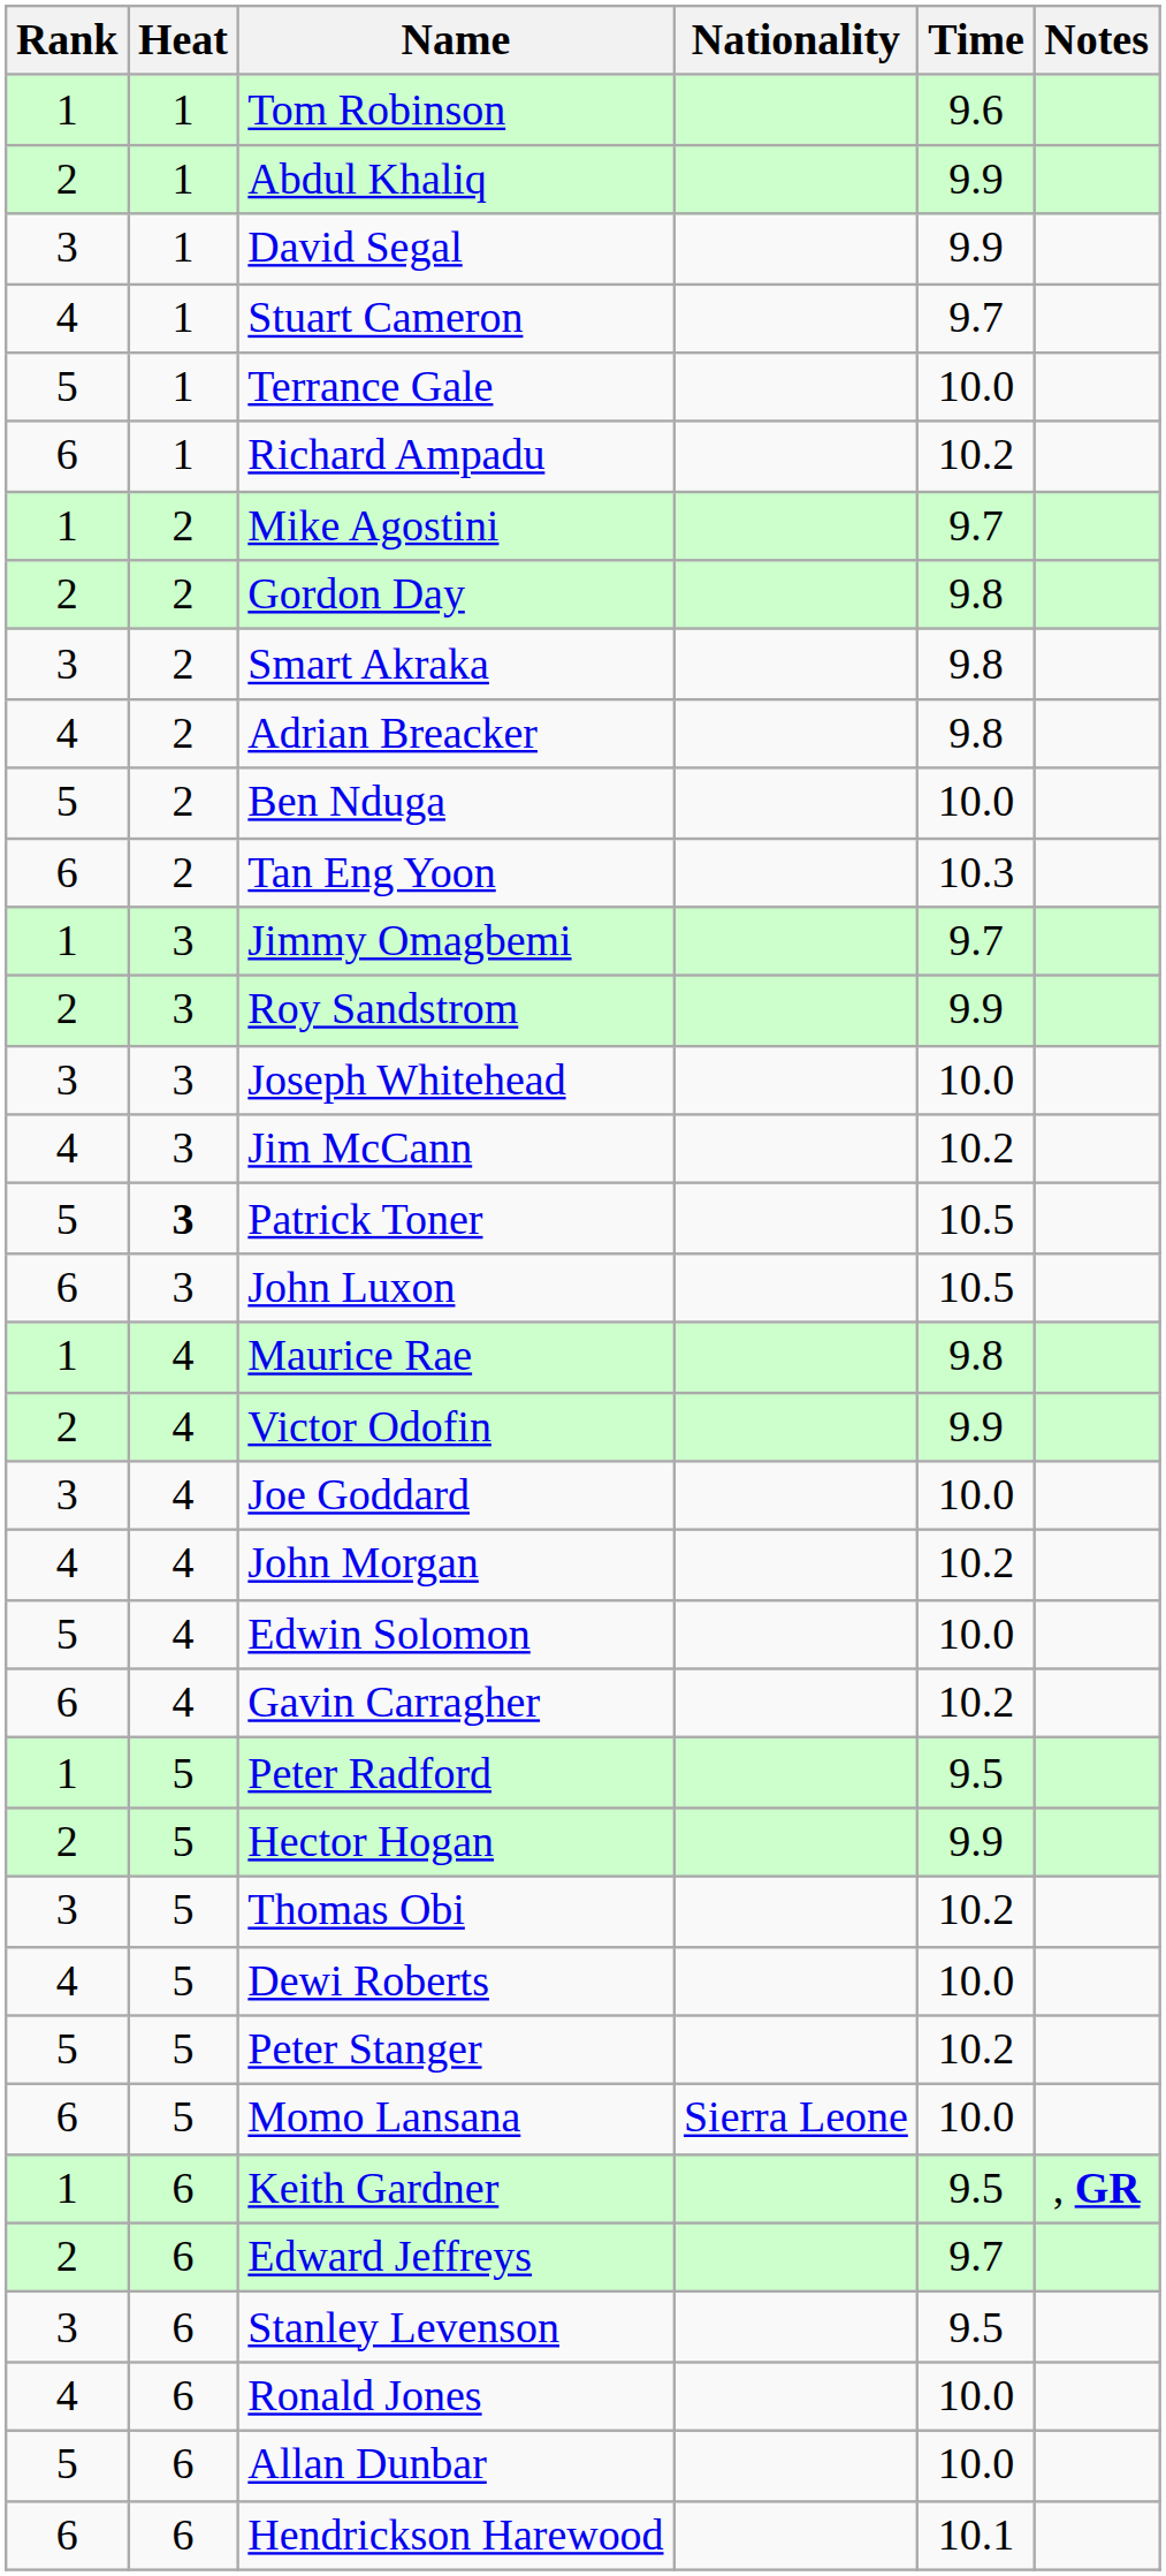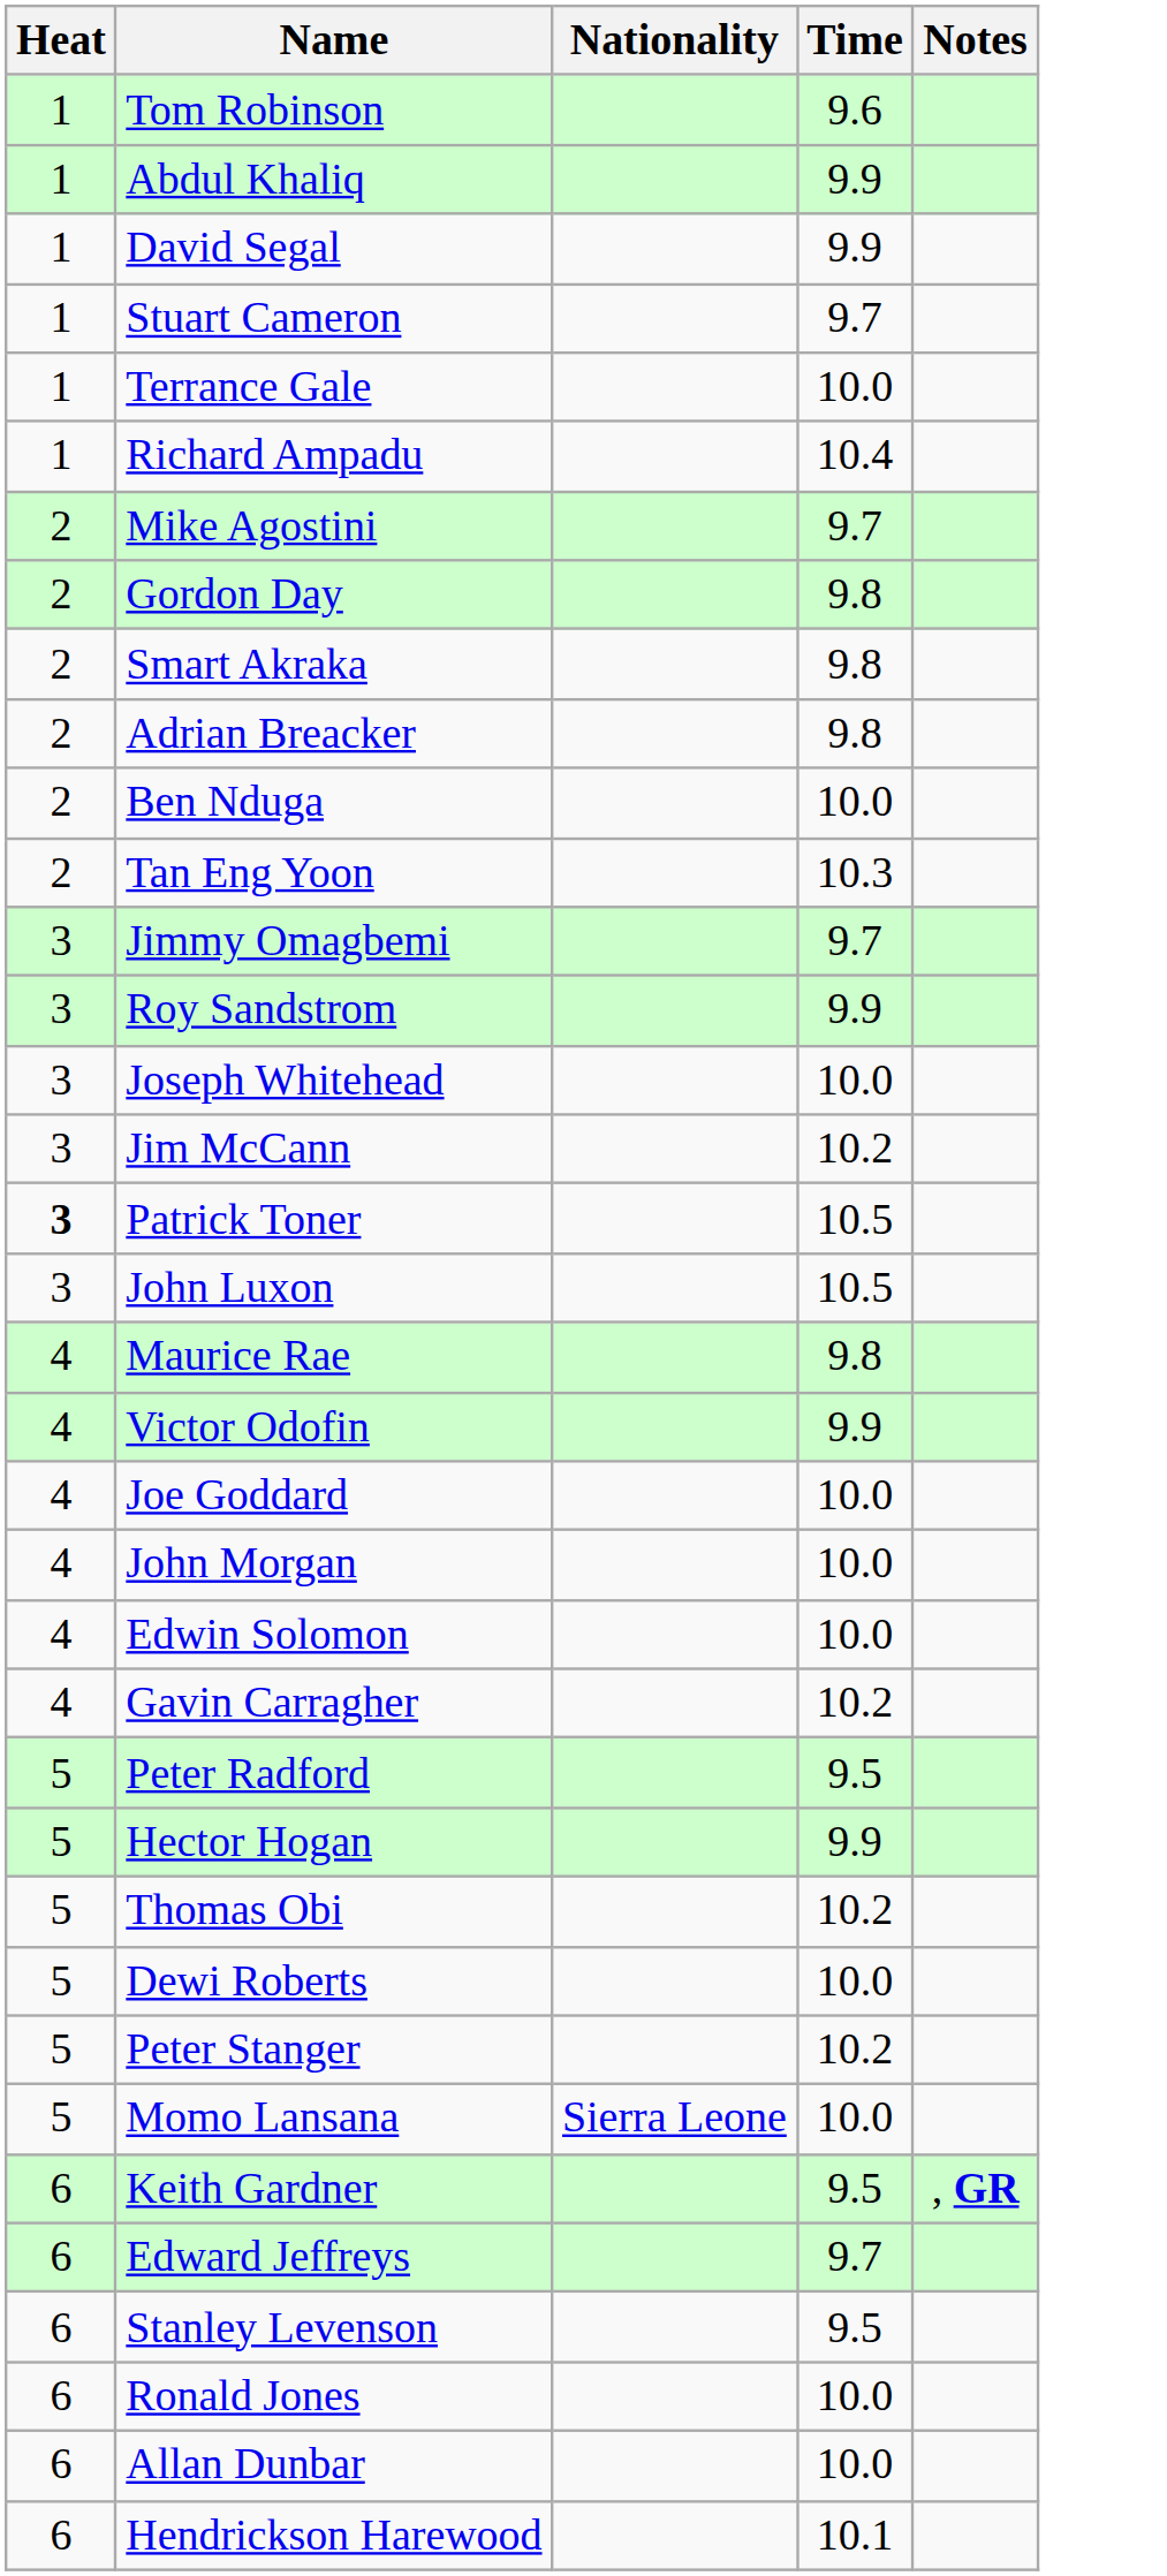- column: Rank | 1 | 2 | 3 | 4 | 5 | 6 | 1 | 2 | 3 | 4 | 5 | 6 | 1 | 2 | 3 | 4 | 5 | 6 | 1 | 2 | 3 | 4 | 5 | 6 | 1 | 2 | 3 | 4 | 5 | 6 | 1 | 2 | 3 | 4 | 5 | 6
Richard Ampadu | Time: 10.2 -> 10.4
John Morgan | Time: 10.2 -> 10.0
